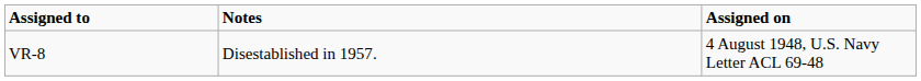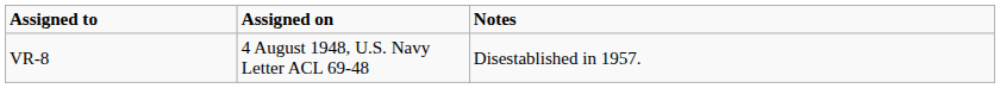columns swapped: Assigned on <-> Notes
